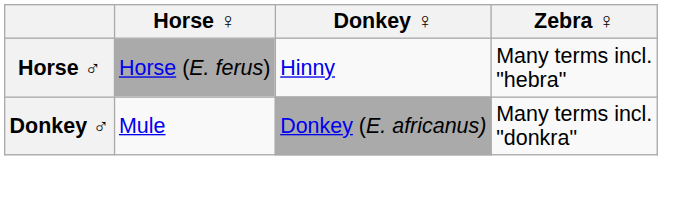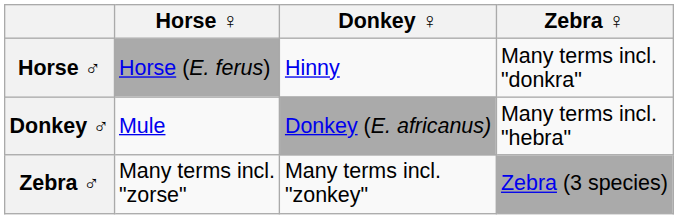Horse ♂ | Zebra ♀: Many terms incl. "hebra" -> Many terms incl. "donkra"
Donkey ♂ | Zebra ♀: Many terms incl. "donkra" -> Many terms incl. "hebra"
+ row: Zebra ♂ | Many terms incl. "zorse" | Many terms incl. "zonkey" | Zebra (3 species)
